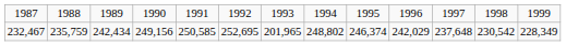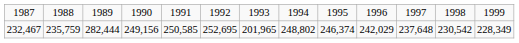232,467 | column 3: 242,434 -> 282,444
